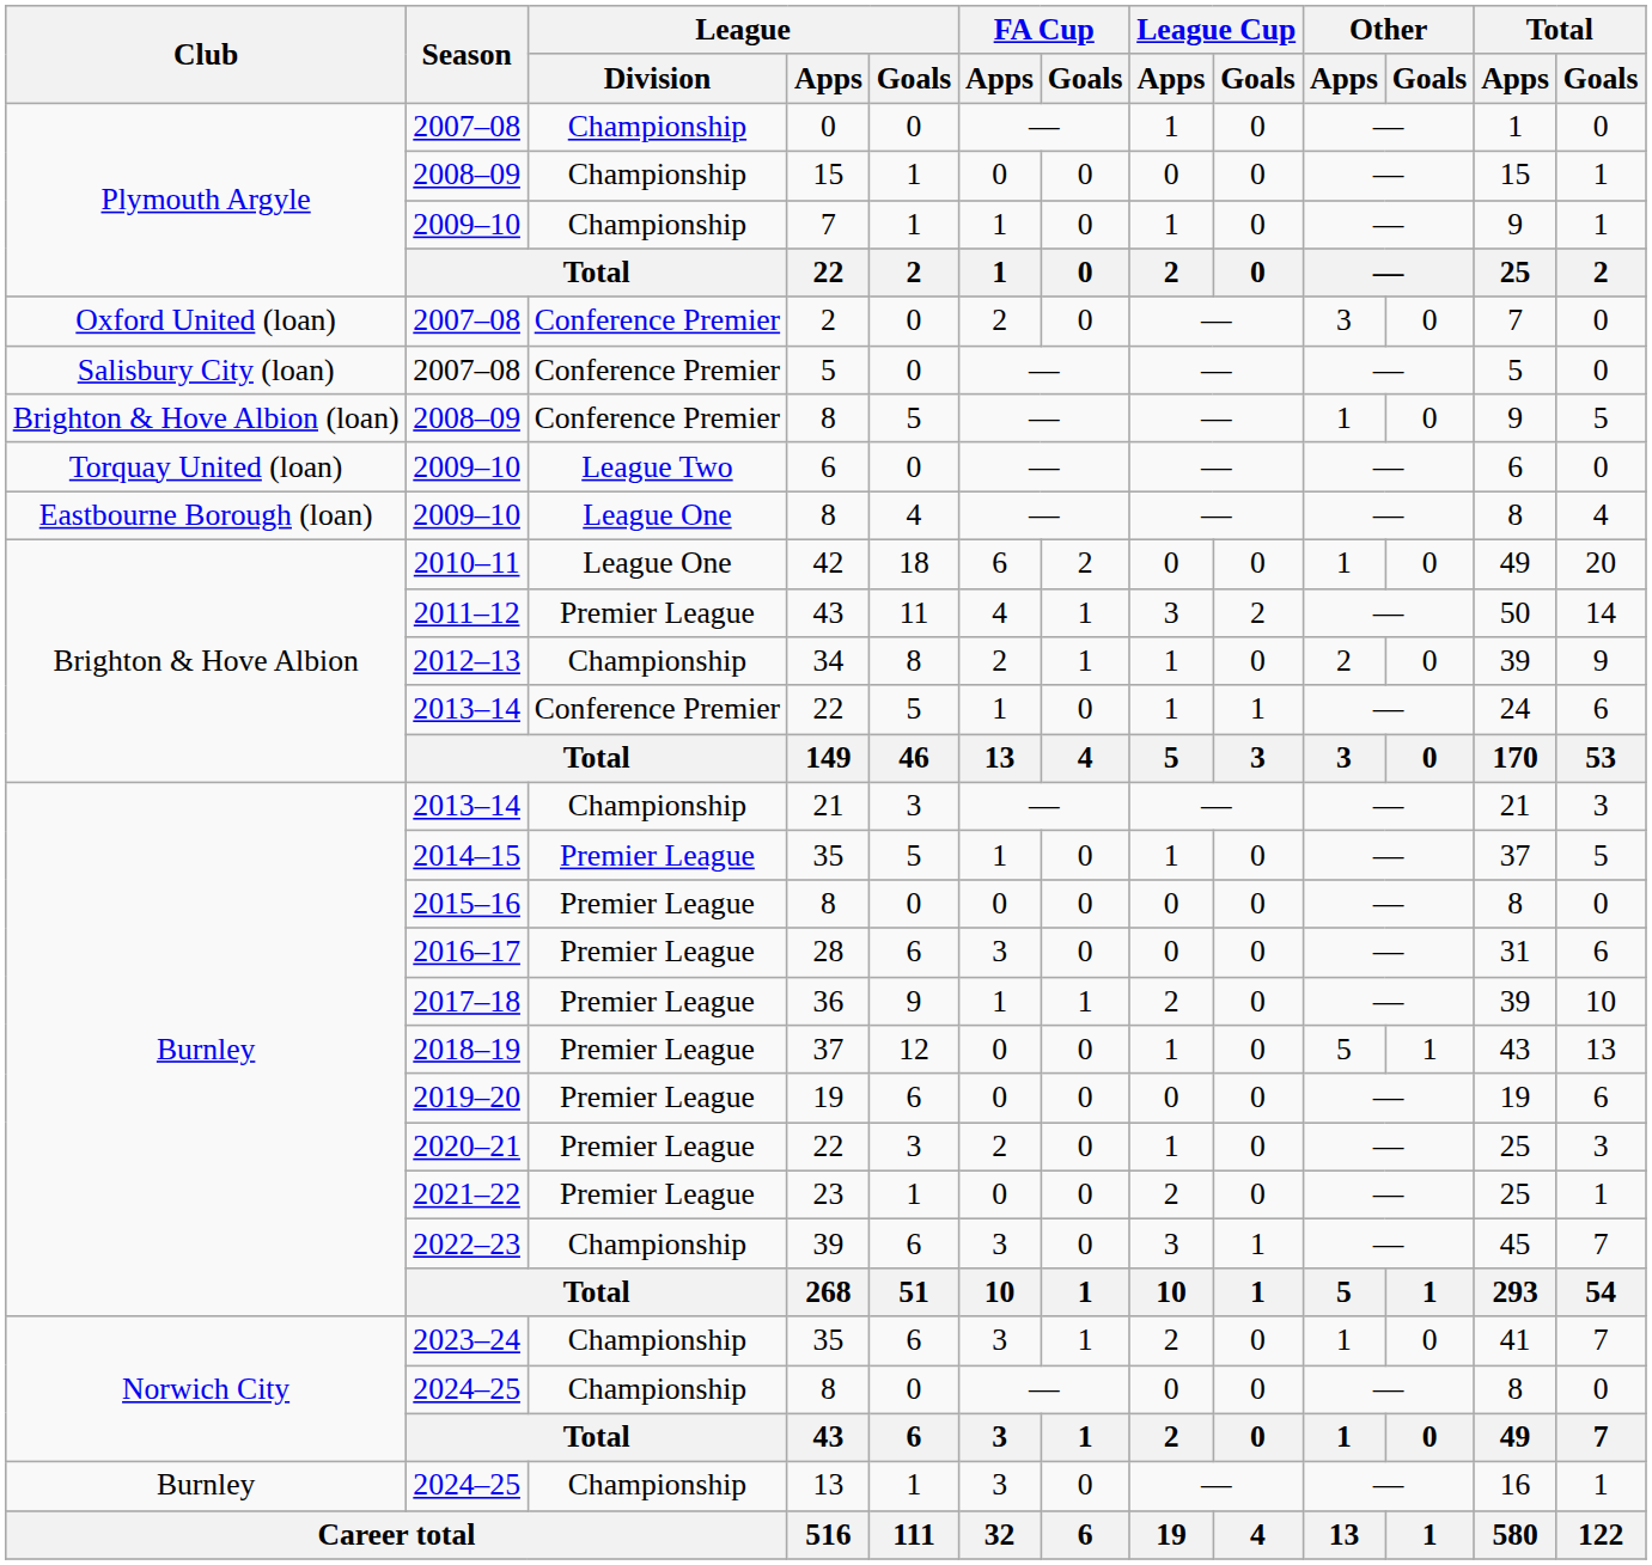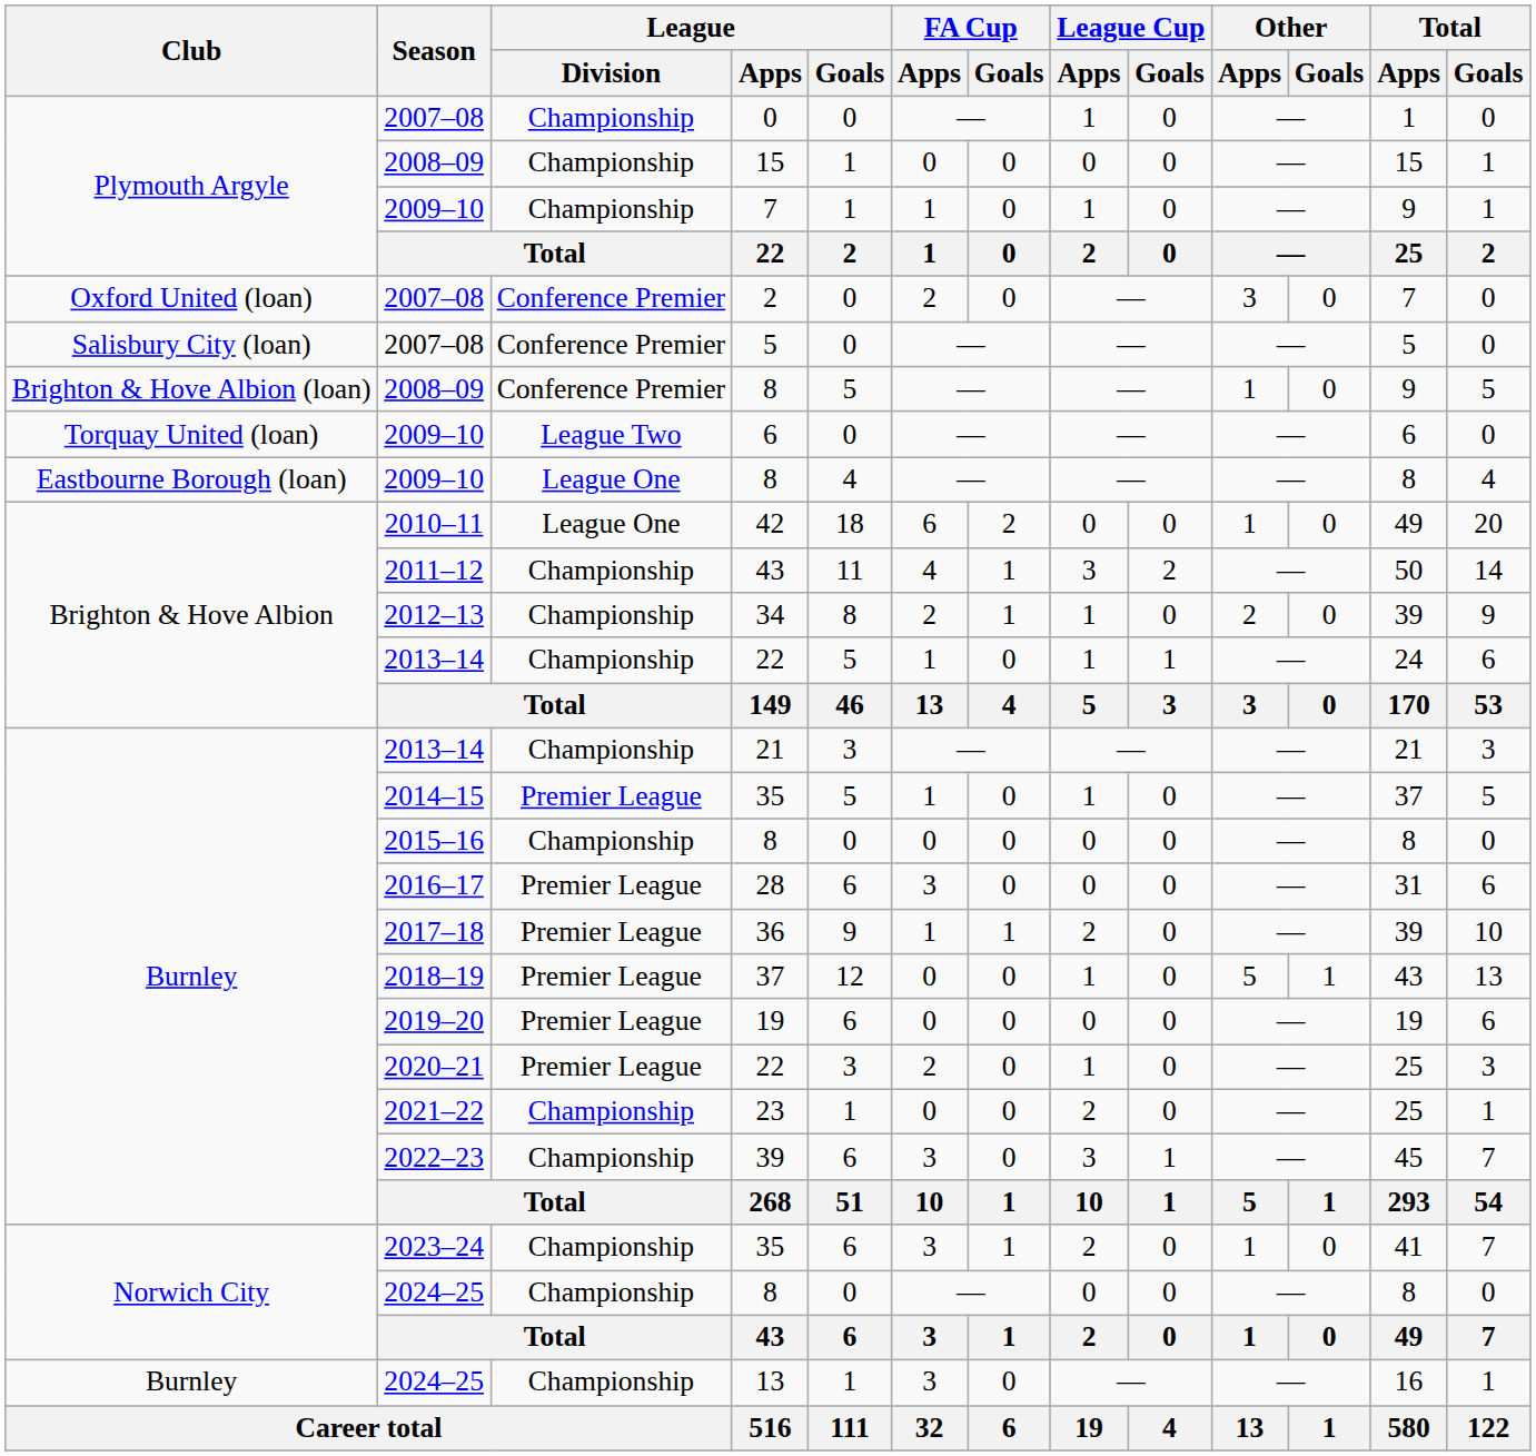2011–12 / 43 | League / Division: Premier League -> Championship
2013–14 / 22 | League / Division: Conference Premier -> Championship
2015–16 / 8 | League / Division: Premier League -> Championship
23 | League / Division: Premier League -> Championship
